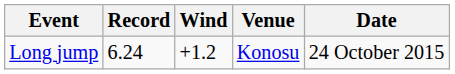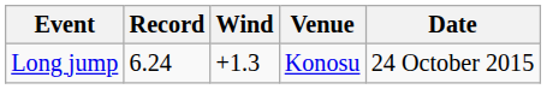Long jump | Wind: +1.2 -> +1.3
